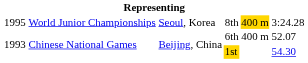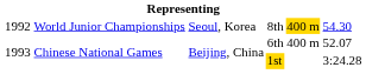8th | column 1: 1995 -> 1992
8th | column 6: 3:24.28 -> 54.30
1st | column 6: 54.30 -> 3:24.28
